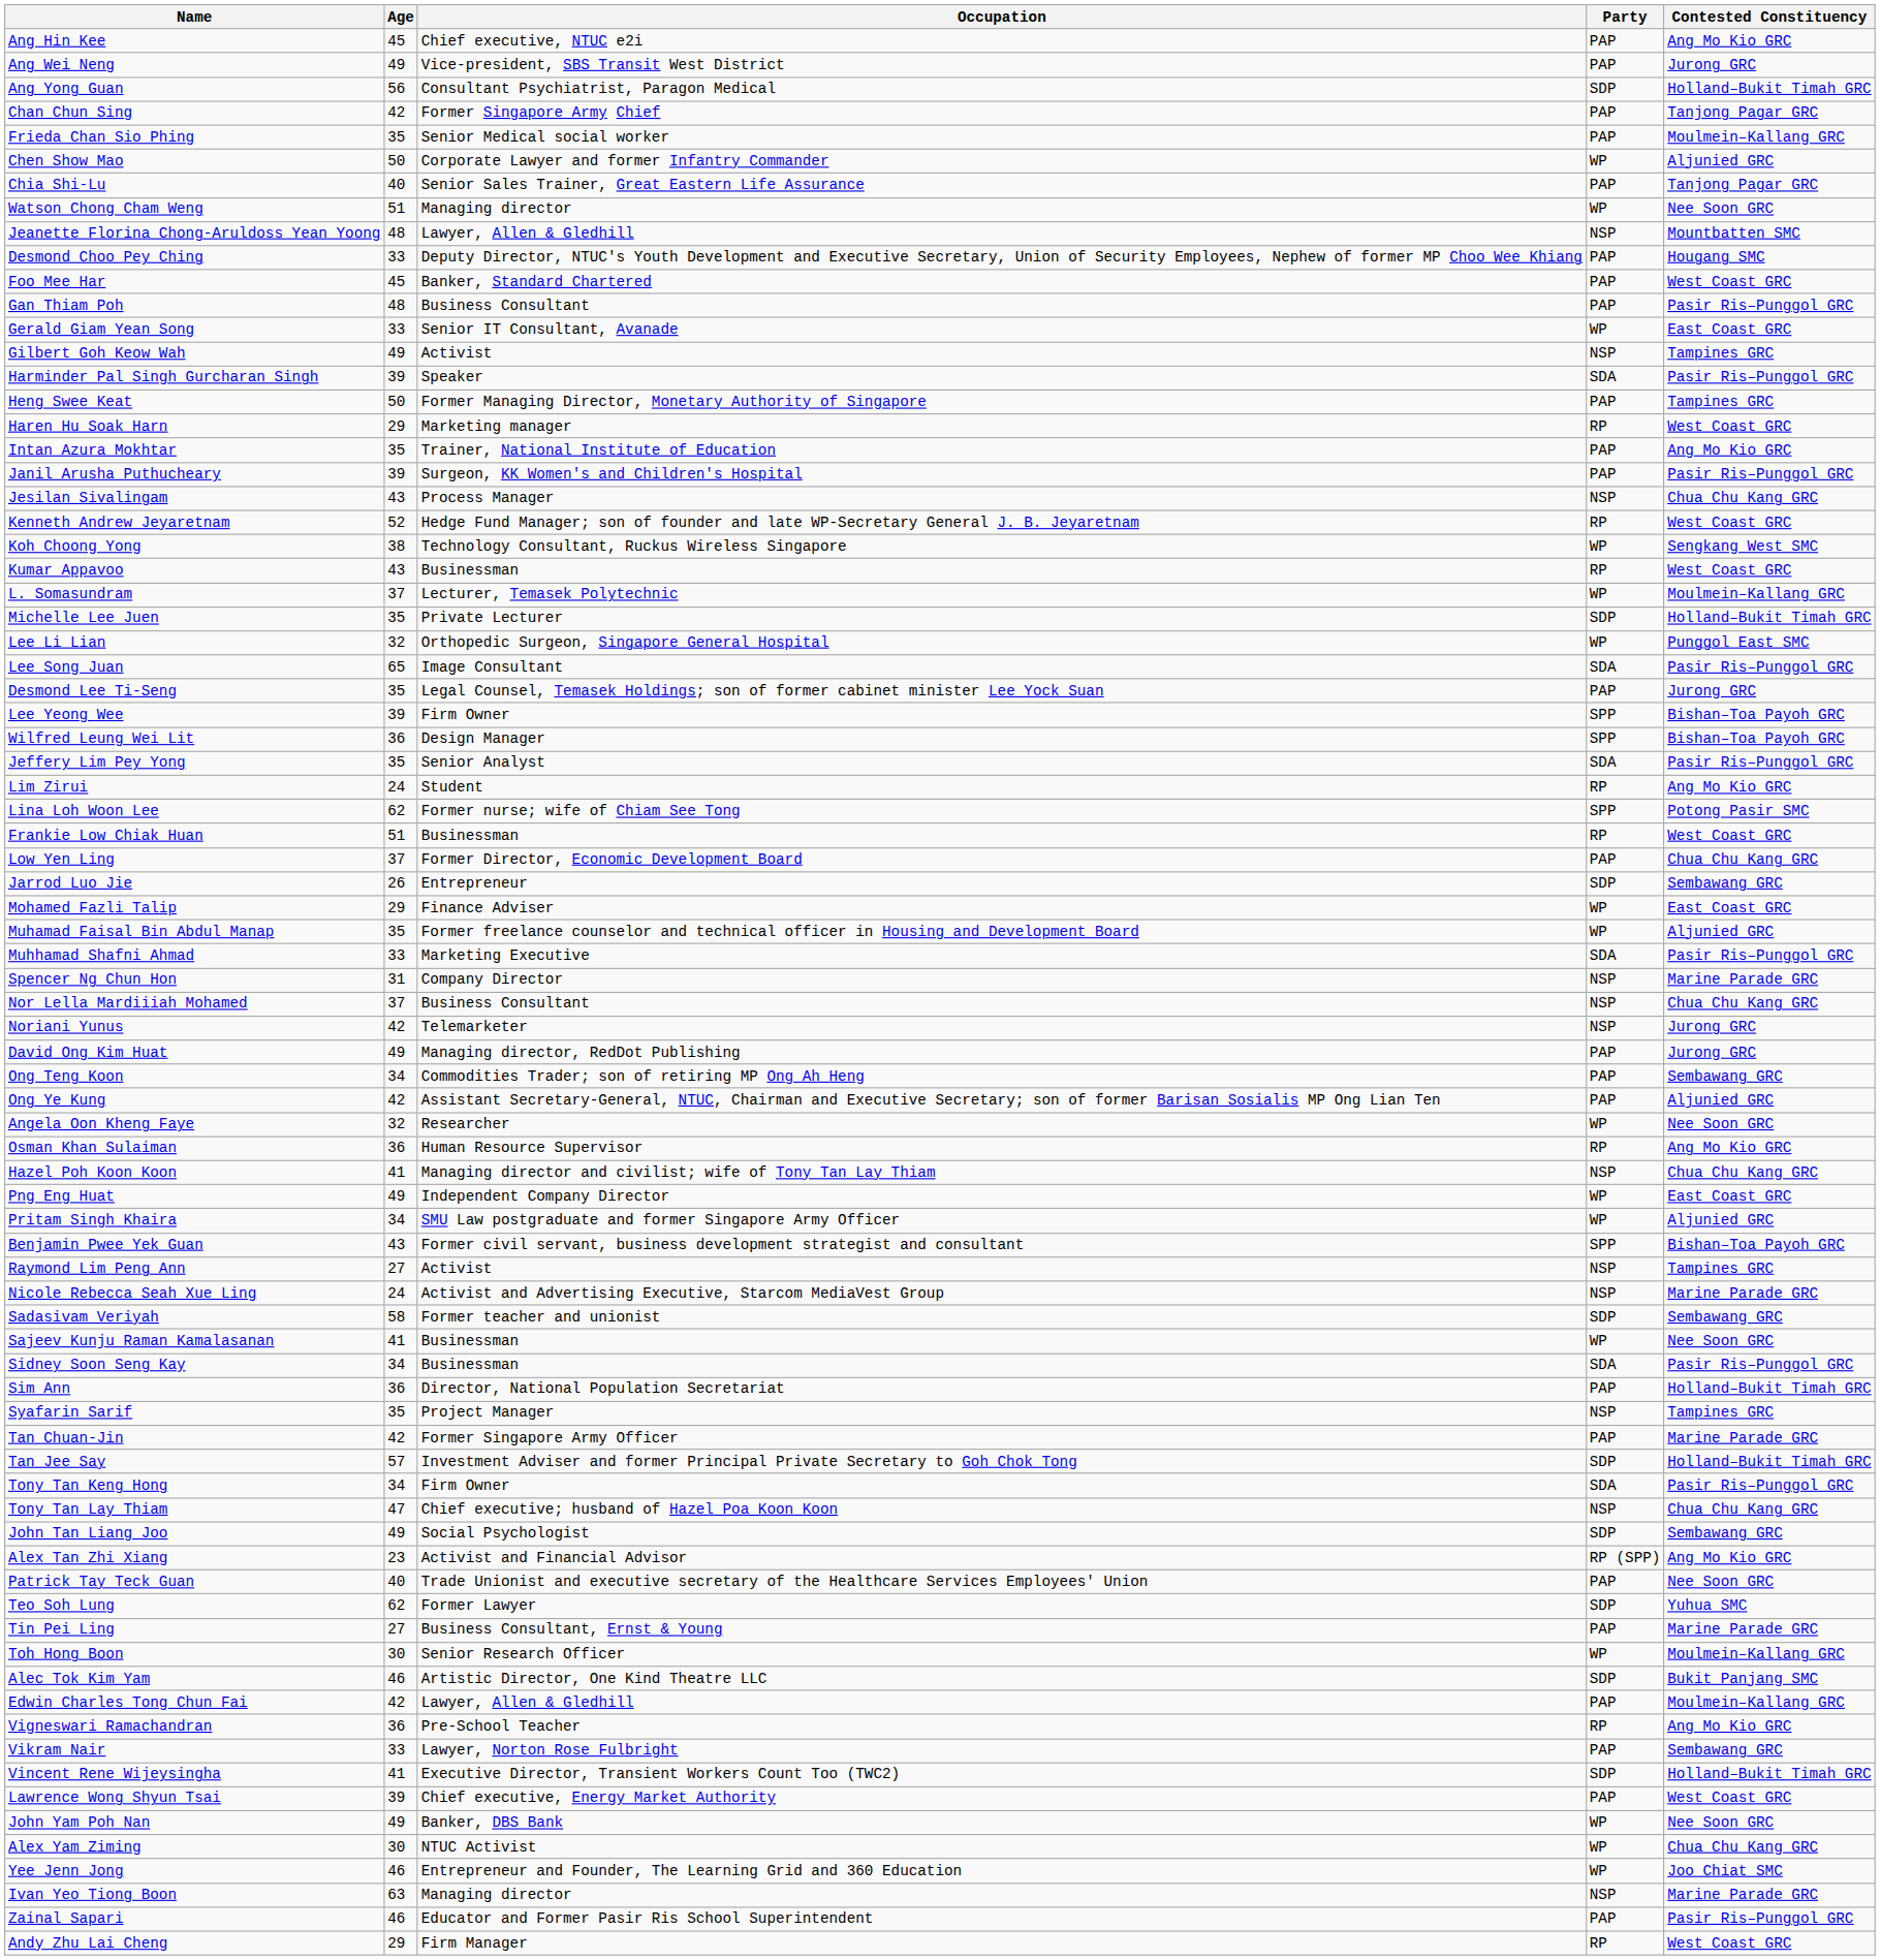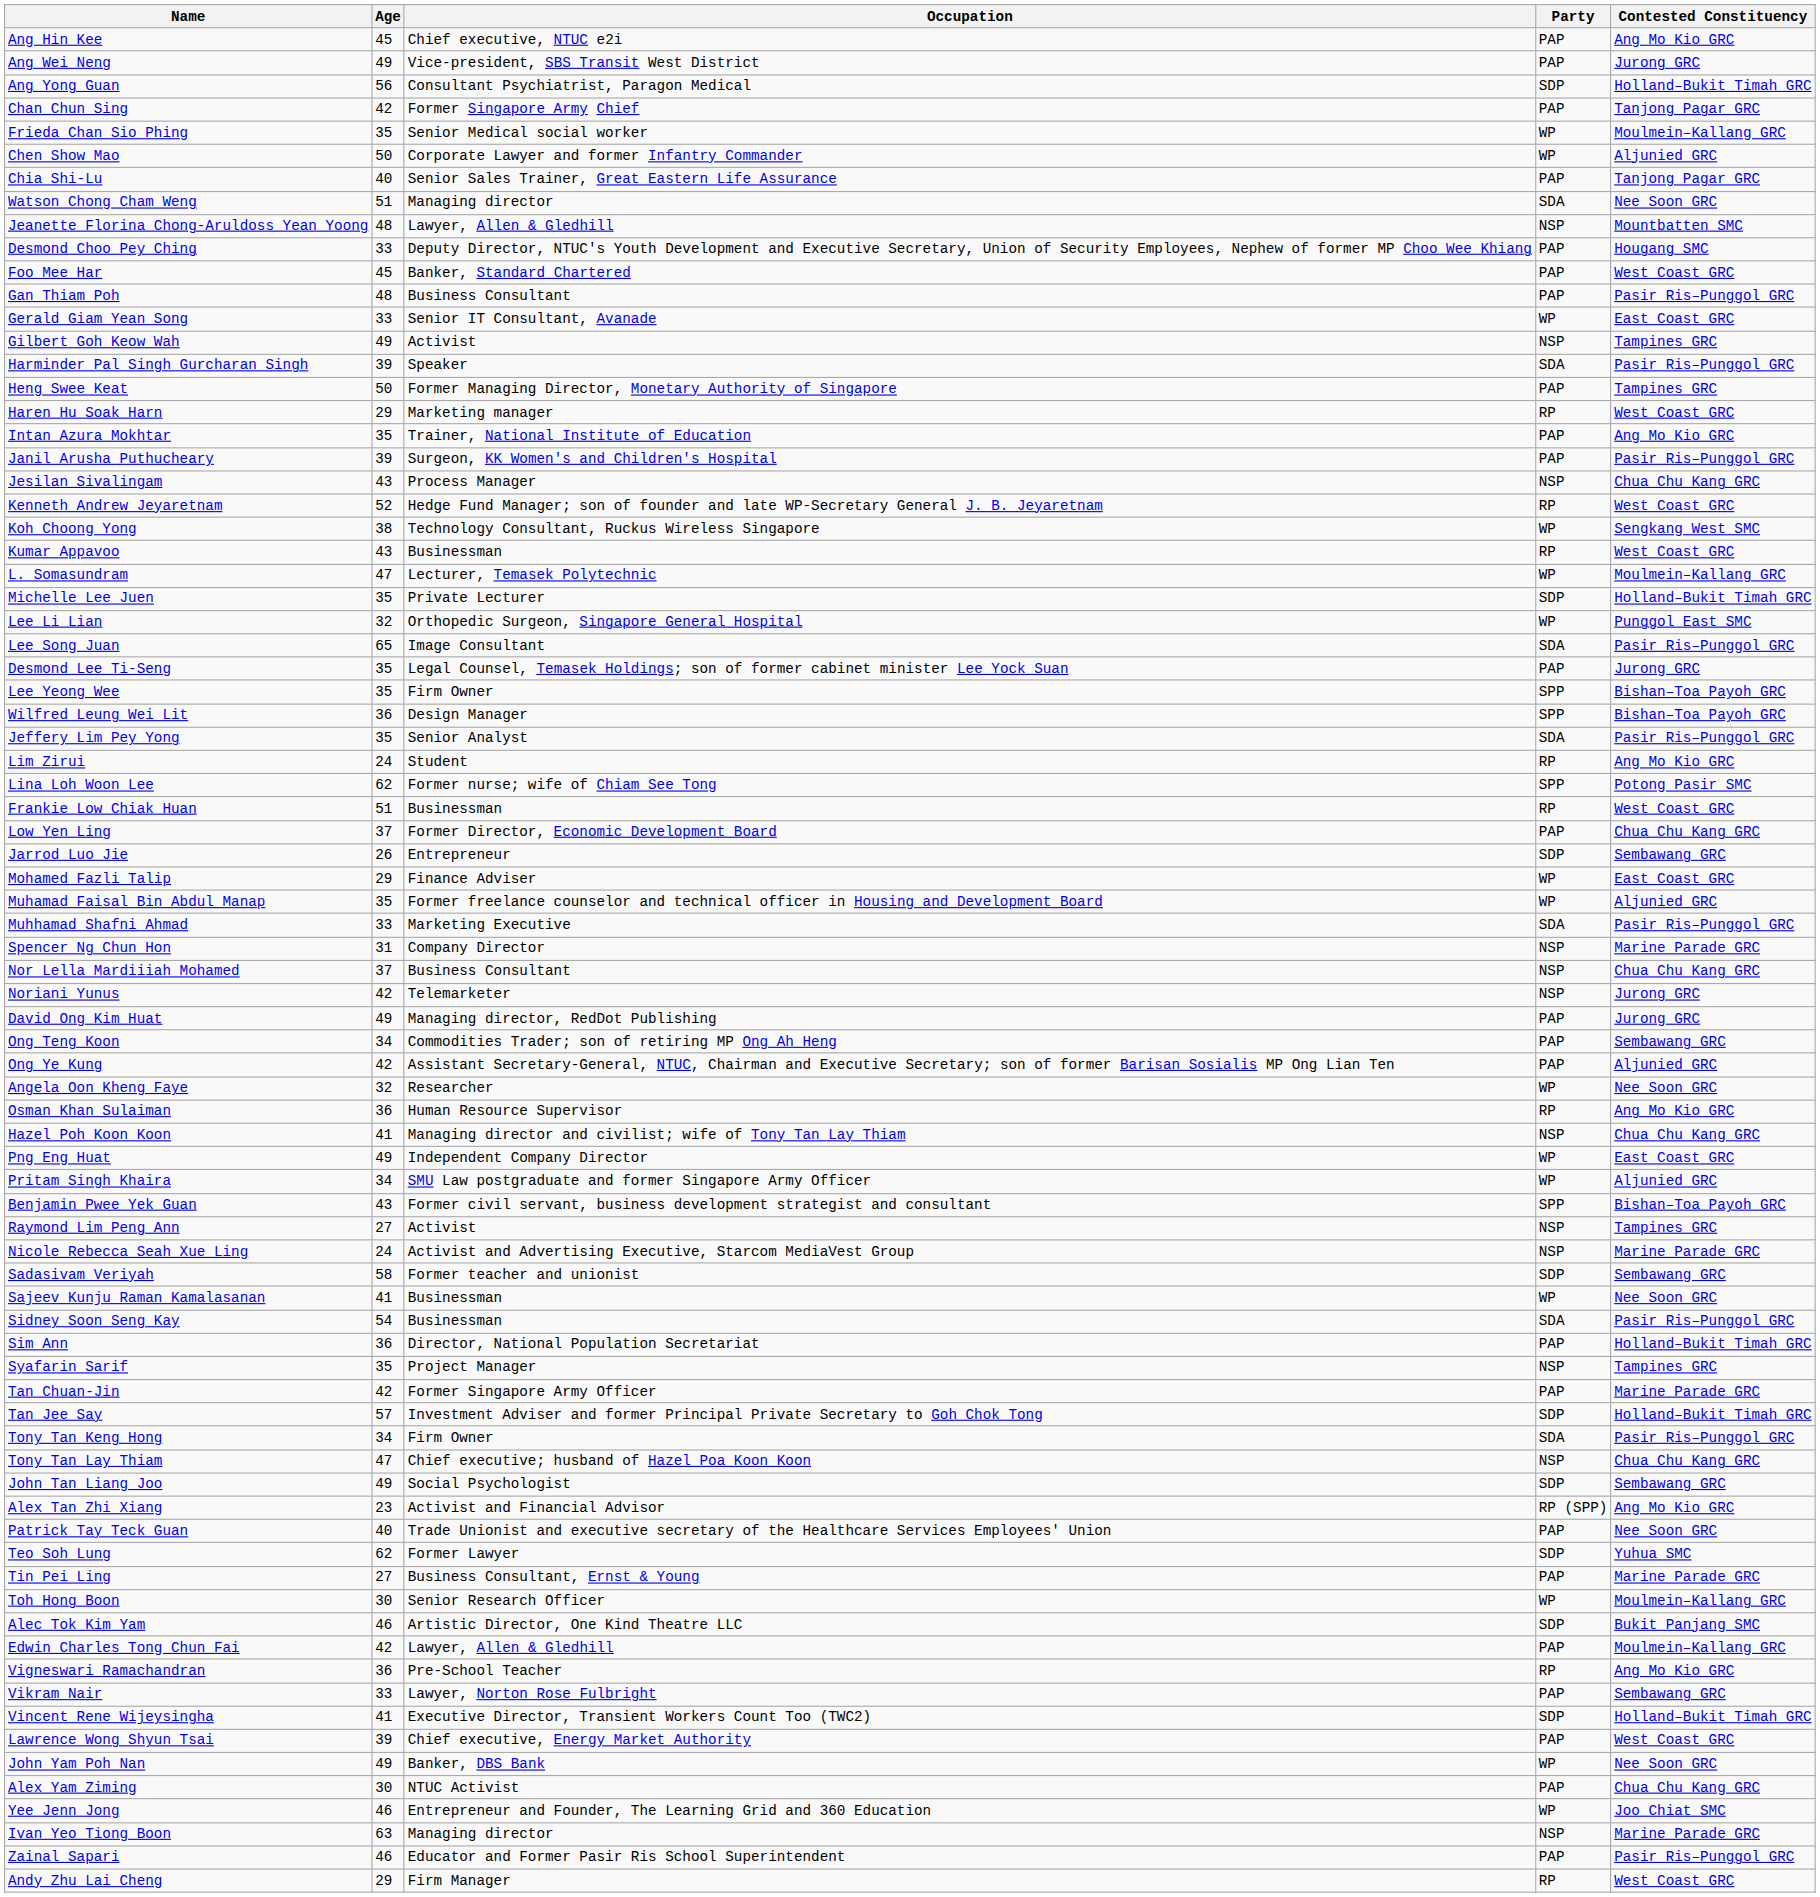Frieda Chan Sio Phing | Party: PAP -> WP
Watson Chong Cham Weng | Party: WP -> SDA
L. Somasundram | Age: 37 -> 47
Lee Yeong Wee | Age: 39 -> 35
Sidney Soon Seng Kay | Age: 34 -> 54
Alex Yam Ziming | Party: WP -> PAP
